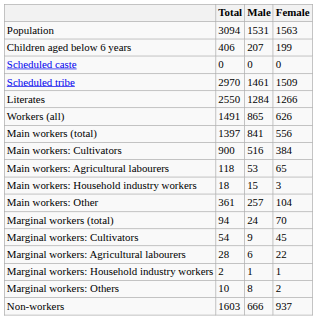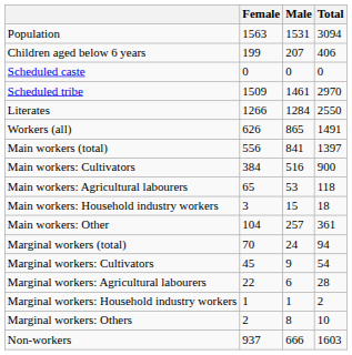columns swapped: Total <-> Female
